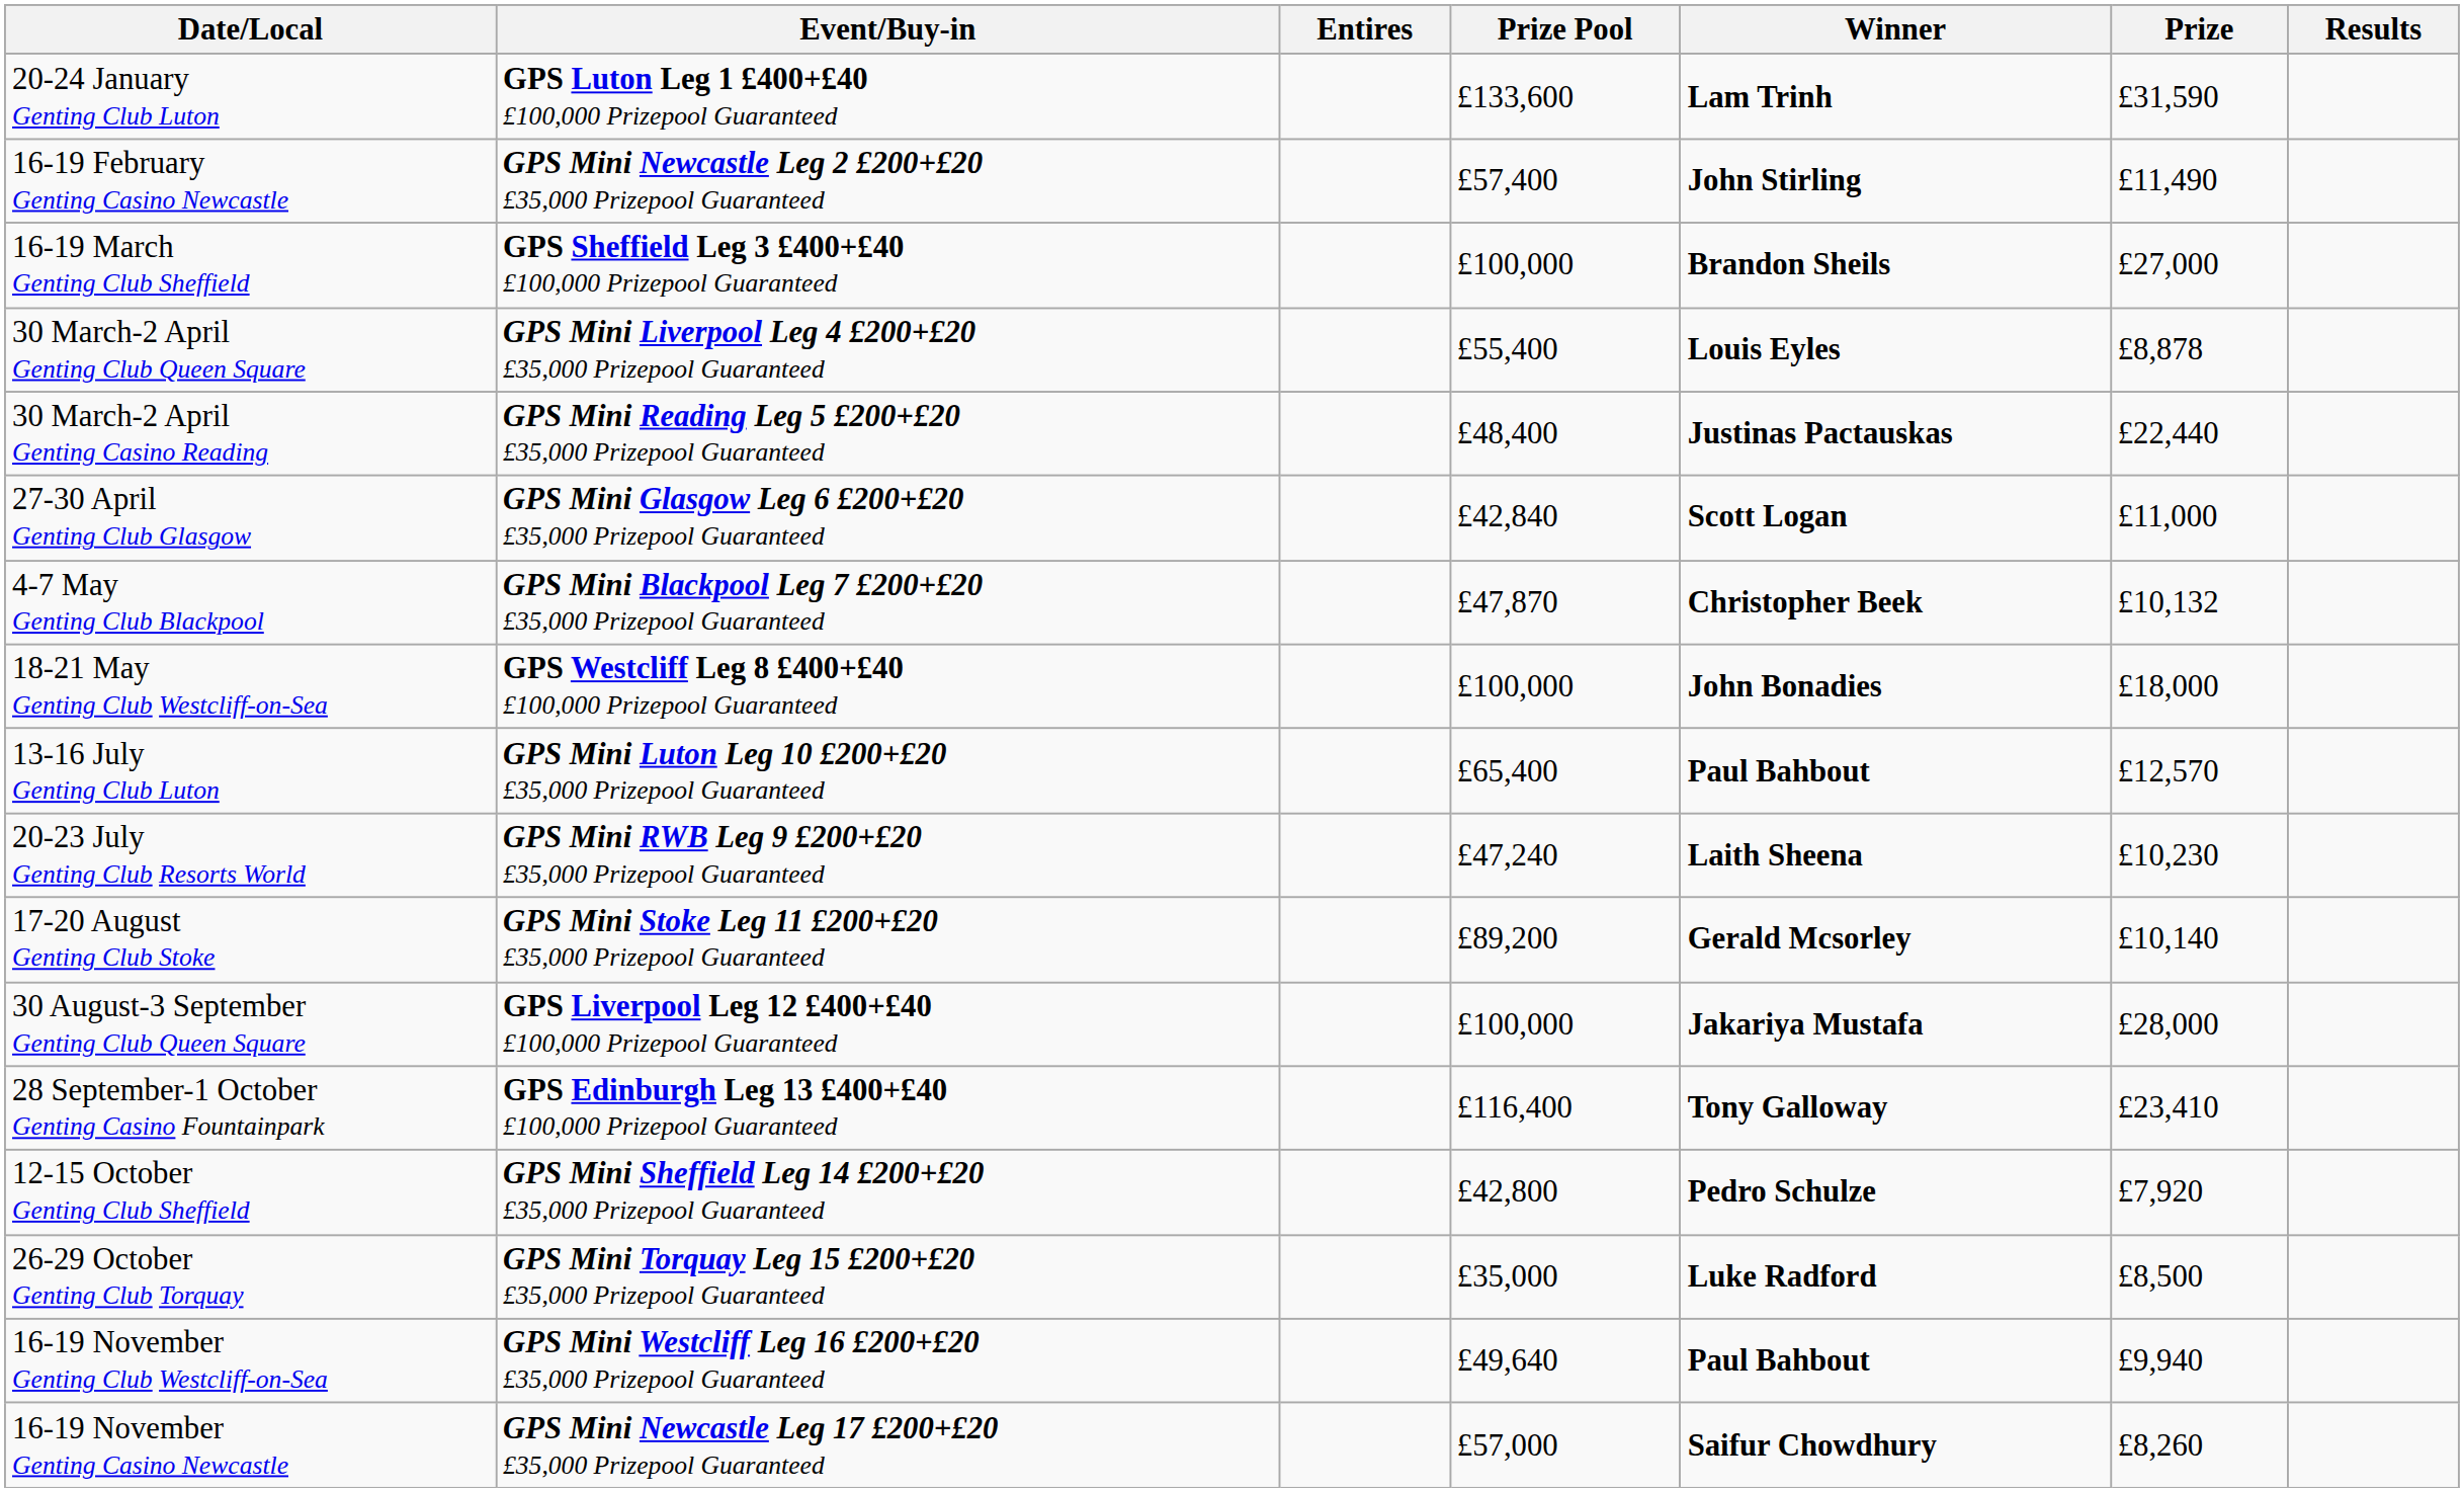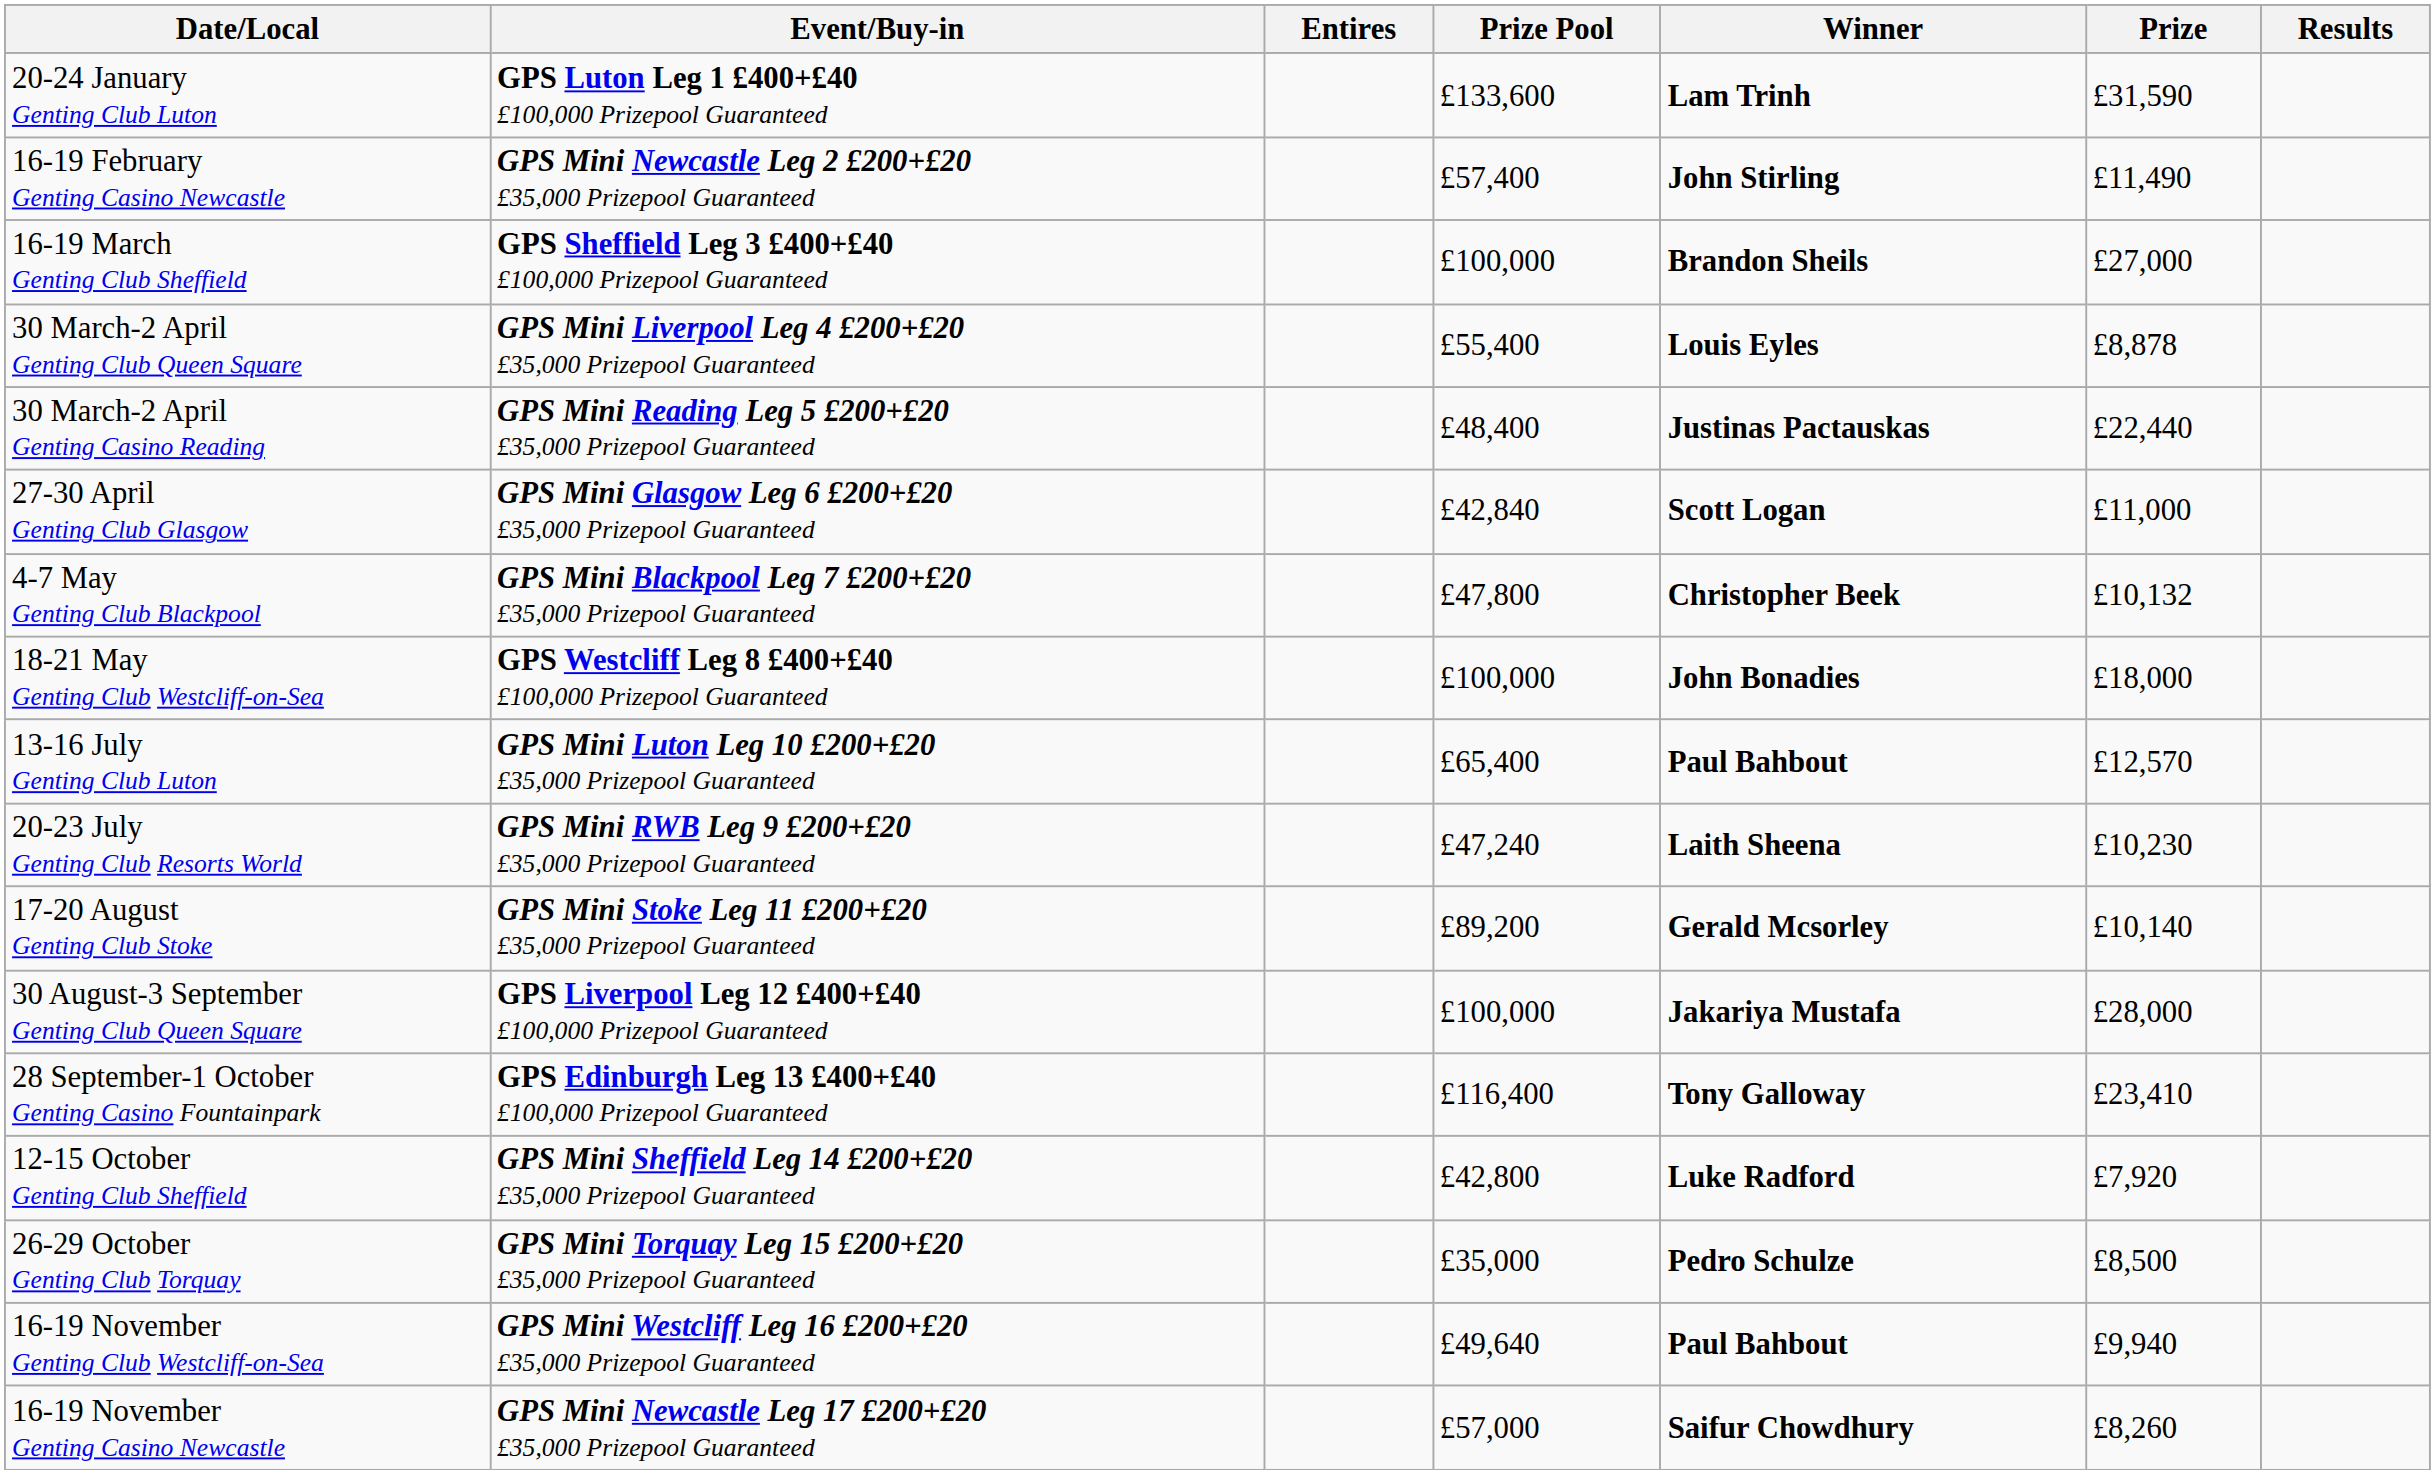4-7 May Genting Club Blackpool | Prize Pool: £47,870 -> £47,800
12-15 October Genting Club Sheffield | Winner: Pedro Schulze -> Luke Radford
26-29 October Genting Club Torquay | Winner: Luke Radford -> Pedro Schulze
